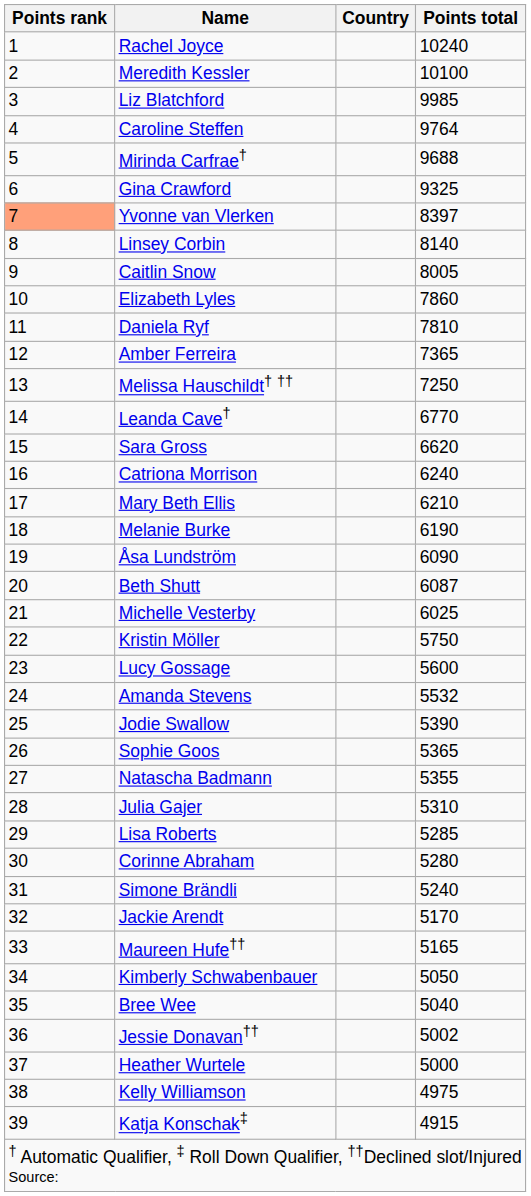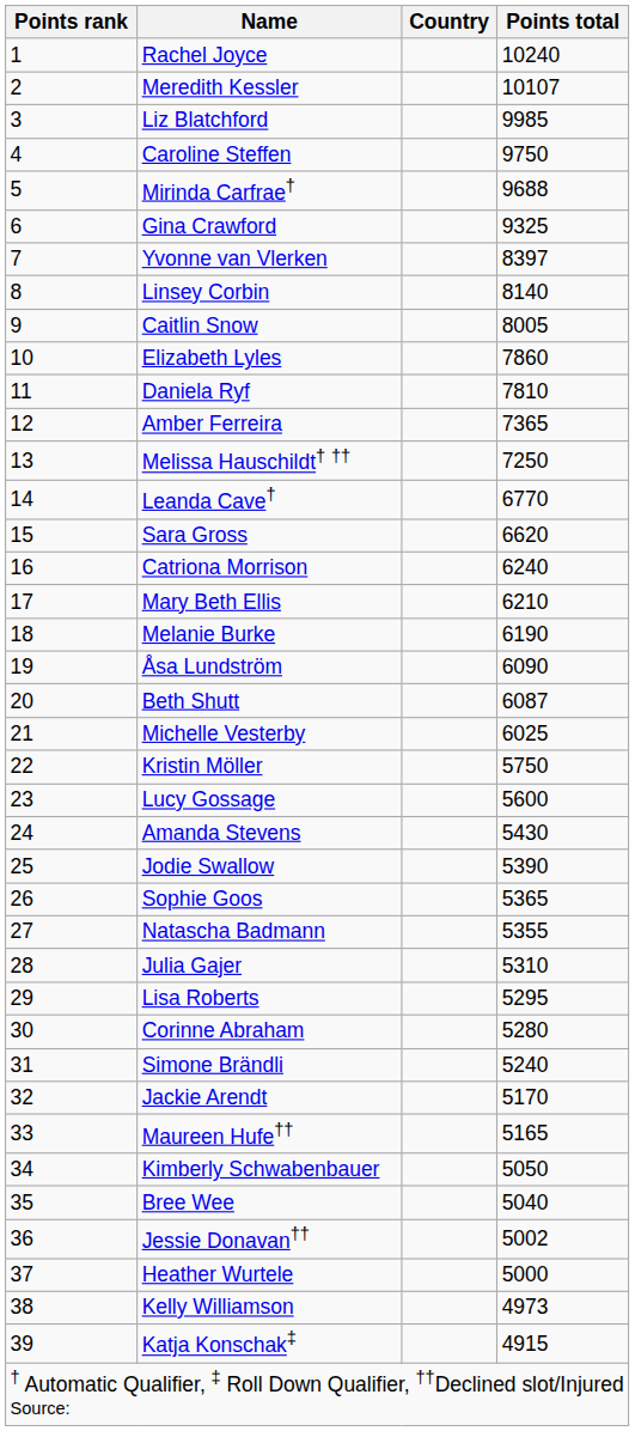Meredith Kessler | Points total: 10100 -> 10107
Caroline Steffen | Points total: 9764 -> 9750
Yvonne van Vlerken | Points rank: lightsalmon background -> no background
Amanda Stevens | Points total: 5532 -> 5430
Lisa Roberts | Points total: 5285 -> 5295
Kelly Williamson | Points total: 4975 -> 4973
